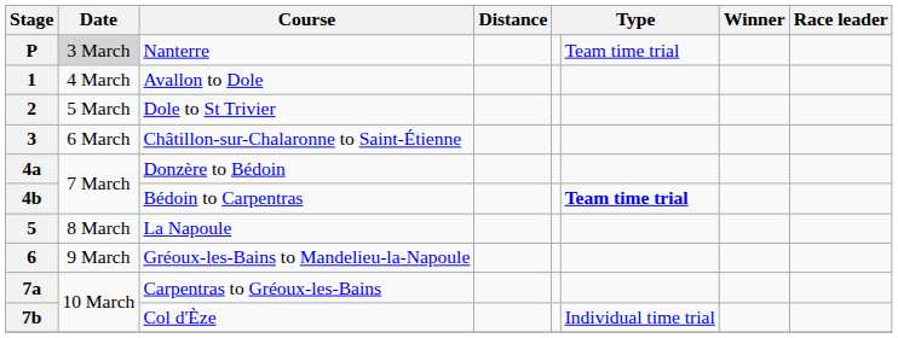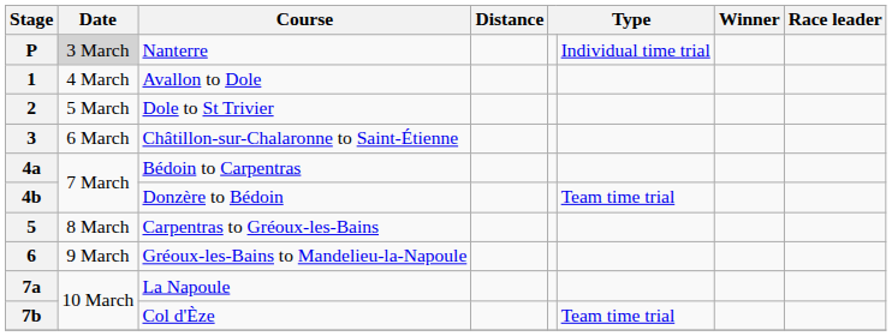P | column 6: Team time trial -> Individual time trial
4a | Course: Donzère to Bédoin -> Bédoin to Carpentras
4b | Course: Bédoin to Carpentras -> Donzère to Bédoin
4b | column 6: bold -> normal
5 | Course: La Napoule -> Carpentras to Gréoux-les-Bains
7a | Course: Carpentras to Gréoux-les-Bains -> La Napoule
7b | column 6: Individual time trial -> Team time trial
